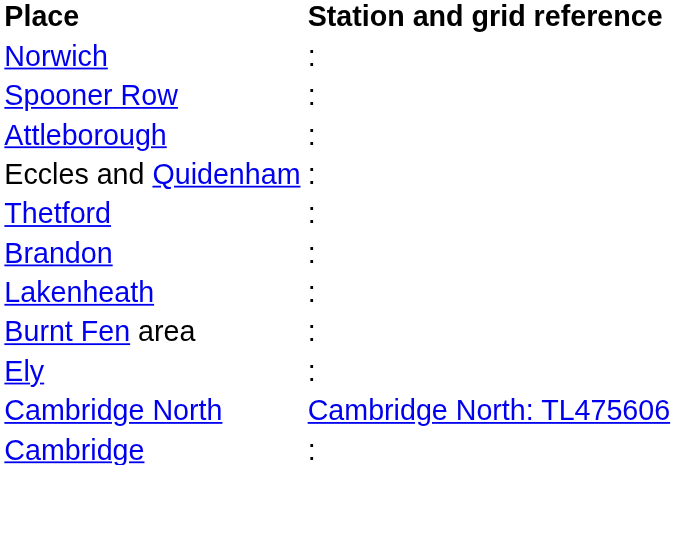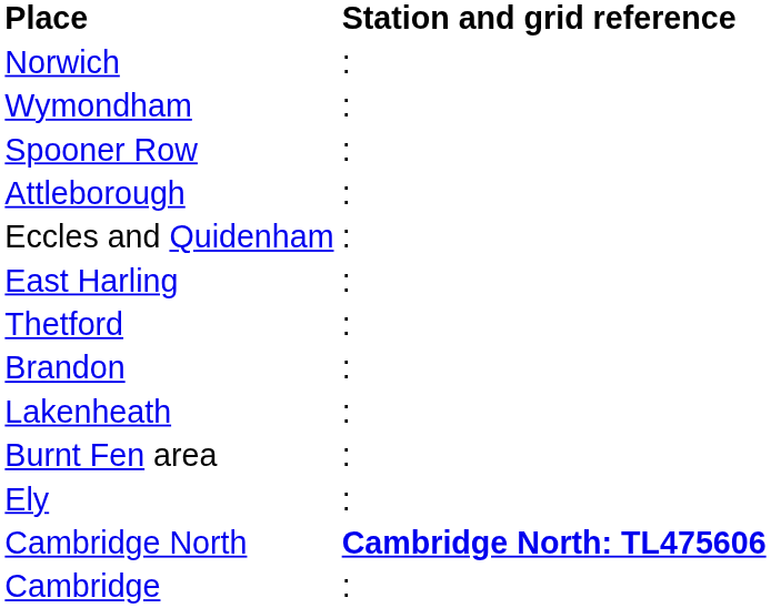+ row: Wymondham | :
+ row: East Harling | :
Cambridge North | Station and grid reference: normal -> bold
